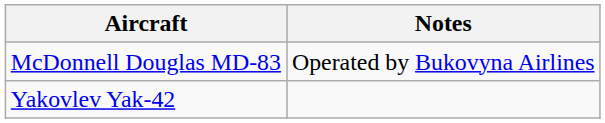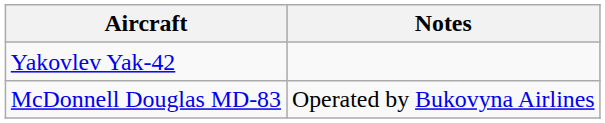rows swapped: McDonnell Douglas MD-83 <-> Yakovlev Yak-42
